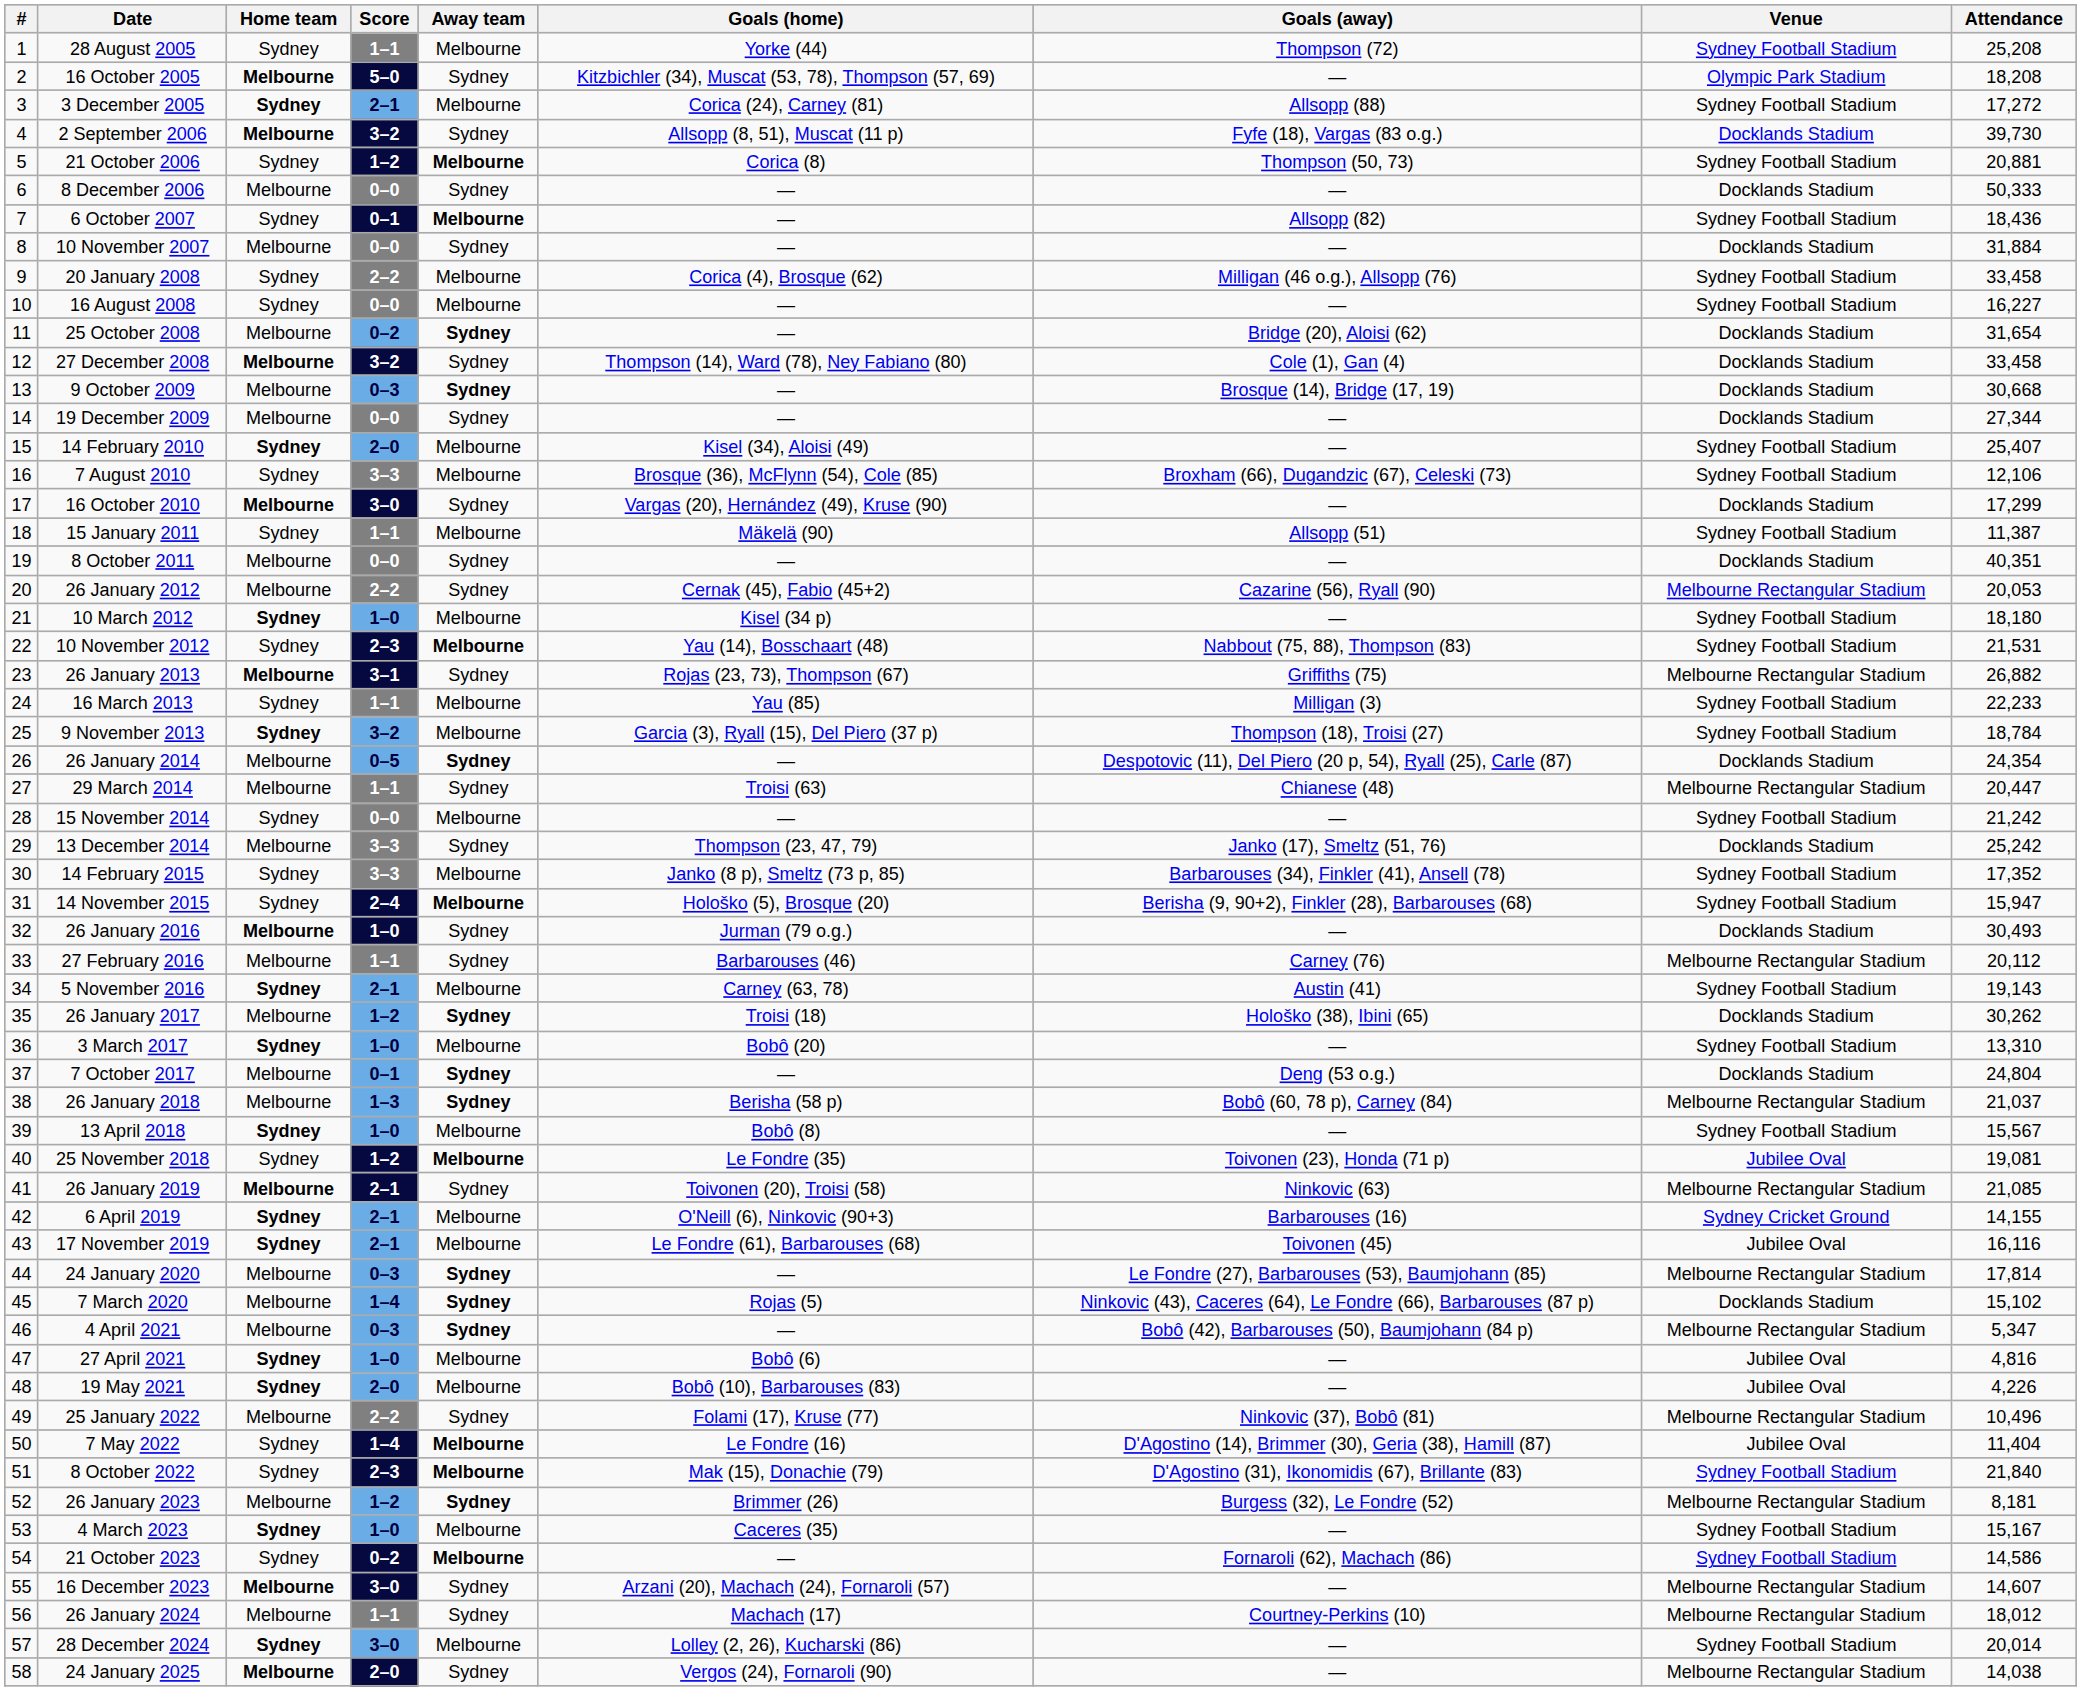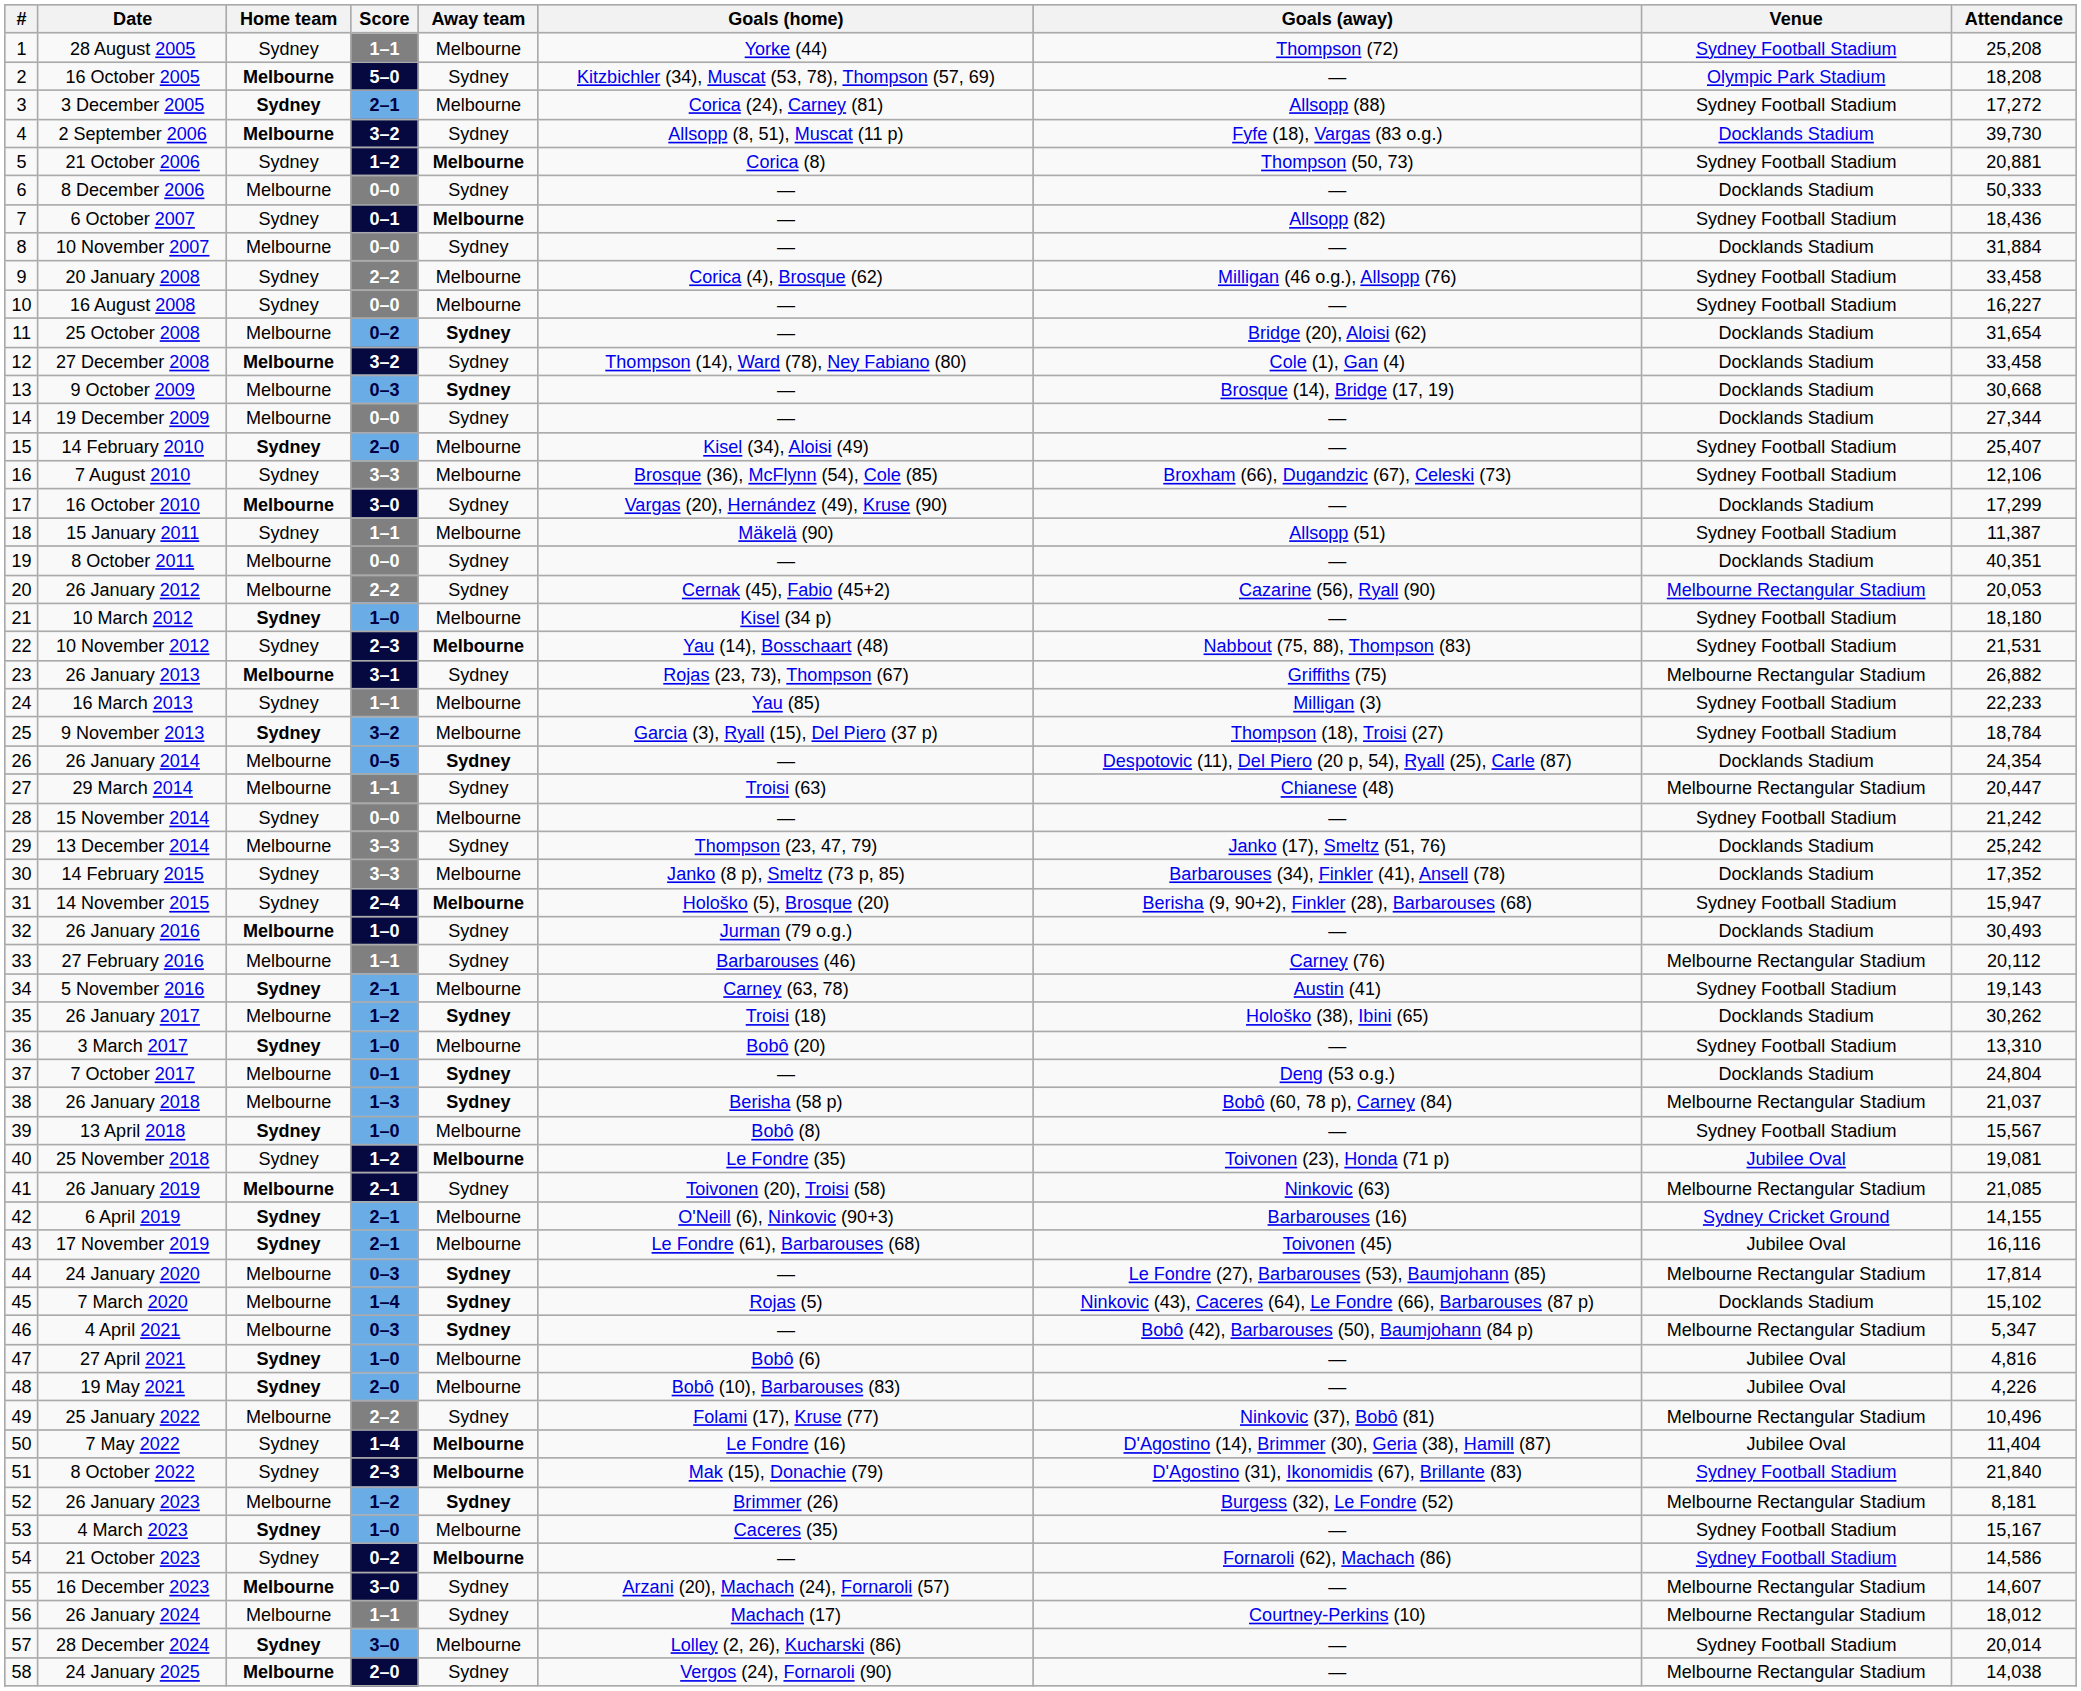14 February 2015 | Venue: Sydney Football Stadium -> Docklands Stadium
